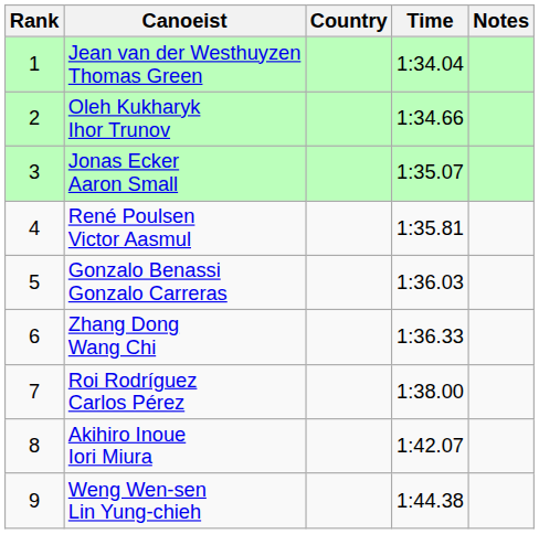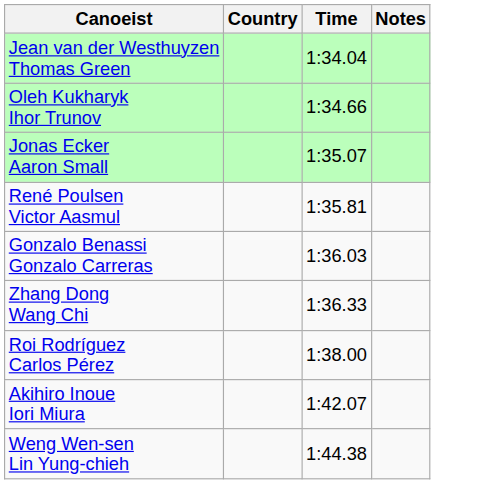- column: Rank | 1 | 2 | 3 | 4 | 5 | 6 | 7 | 8 | 9
